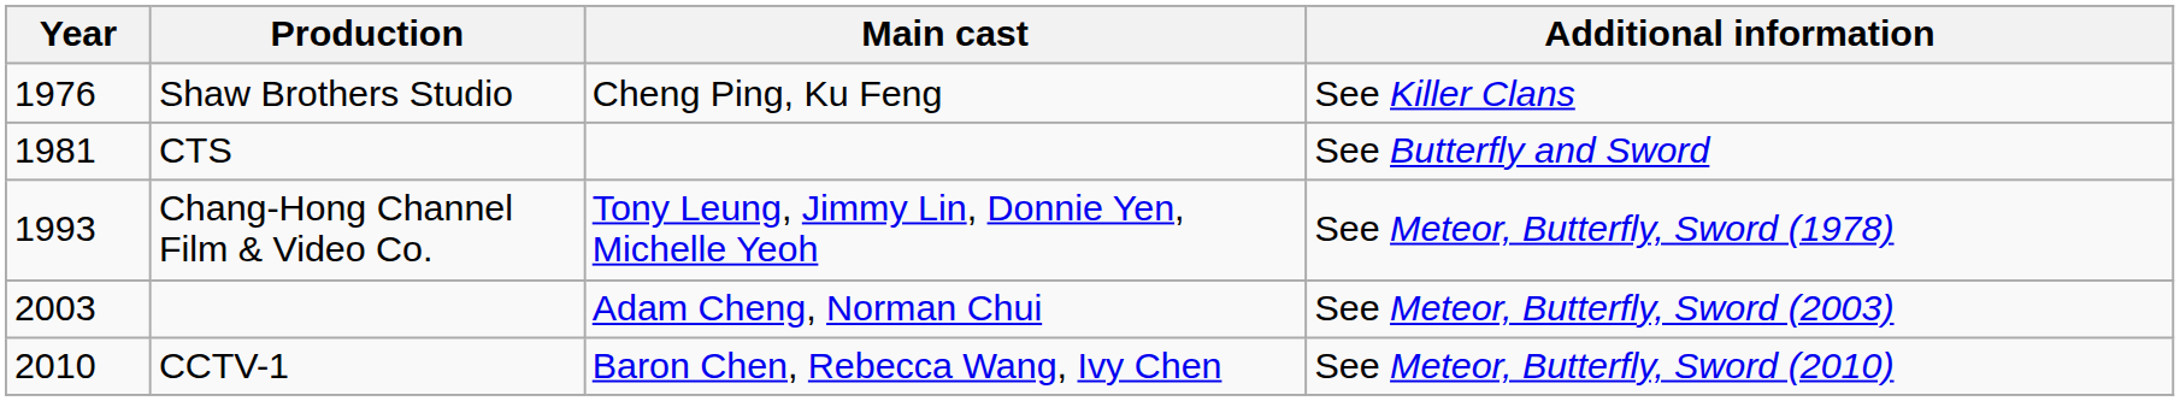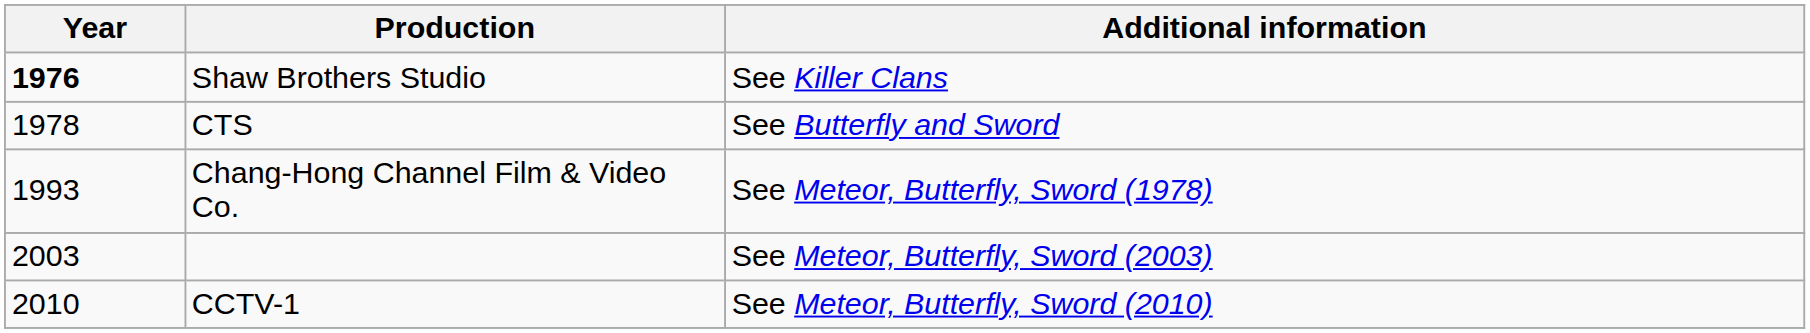- column: Main cast | Cheng Ping, Ku Feng | Tony Leung, Jimmy Lin, Donnie Yen, Michelle Yeoh | Adam Cheng, Norman Chui | Baron Chen, Rebecca Wang, Ivy Chen
Shaw Brothers Studio | Year: normal -> bold
CTS | Year: 1981 -> 1978
